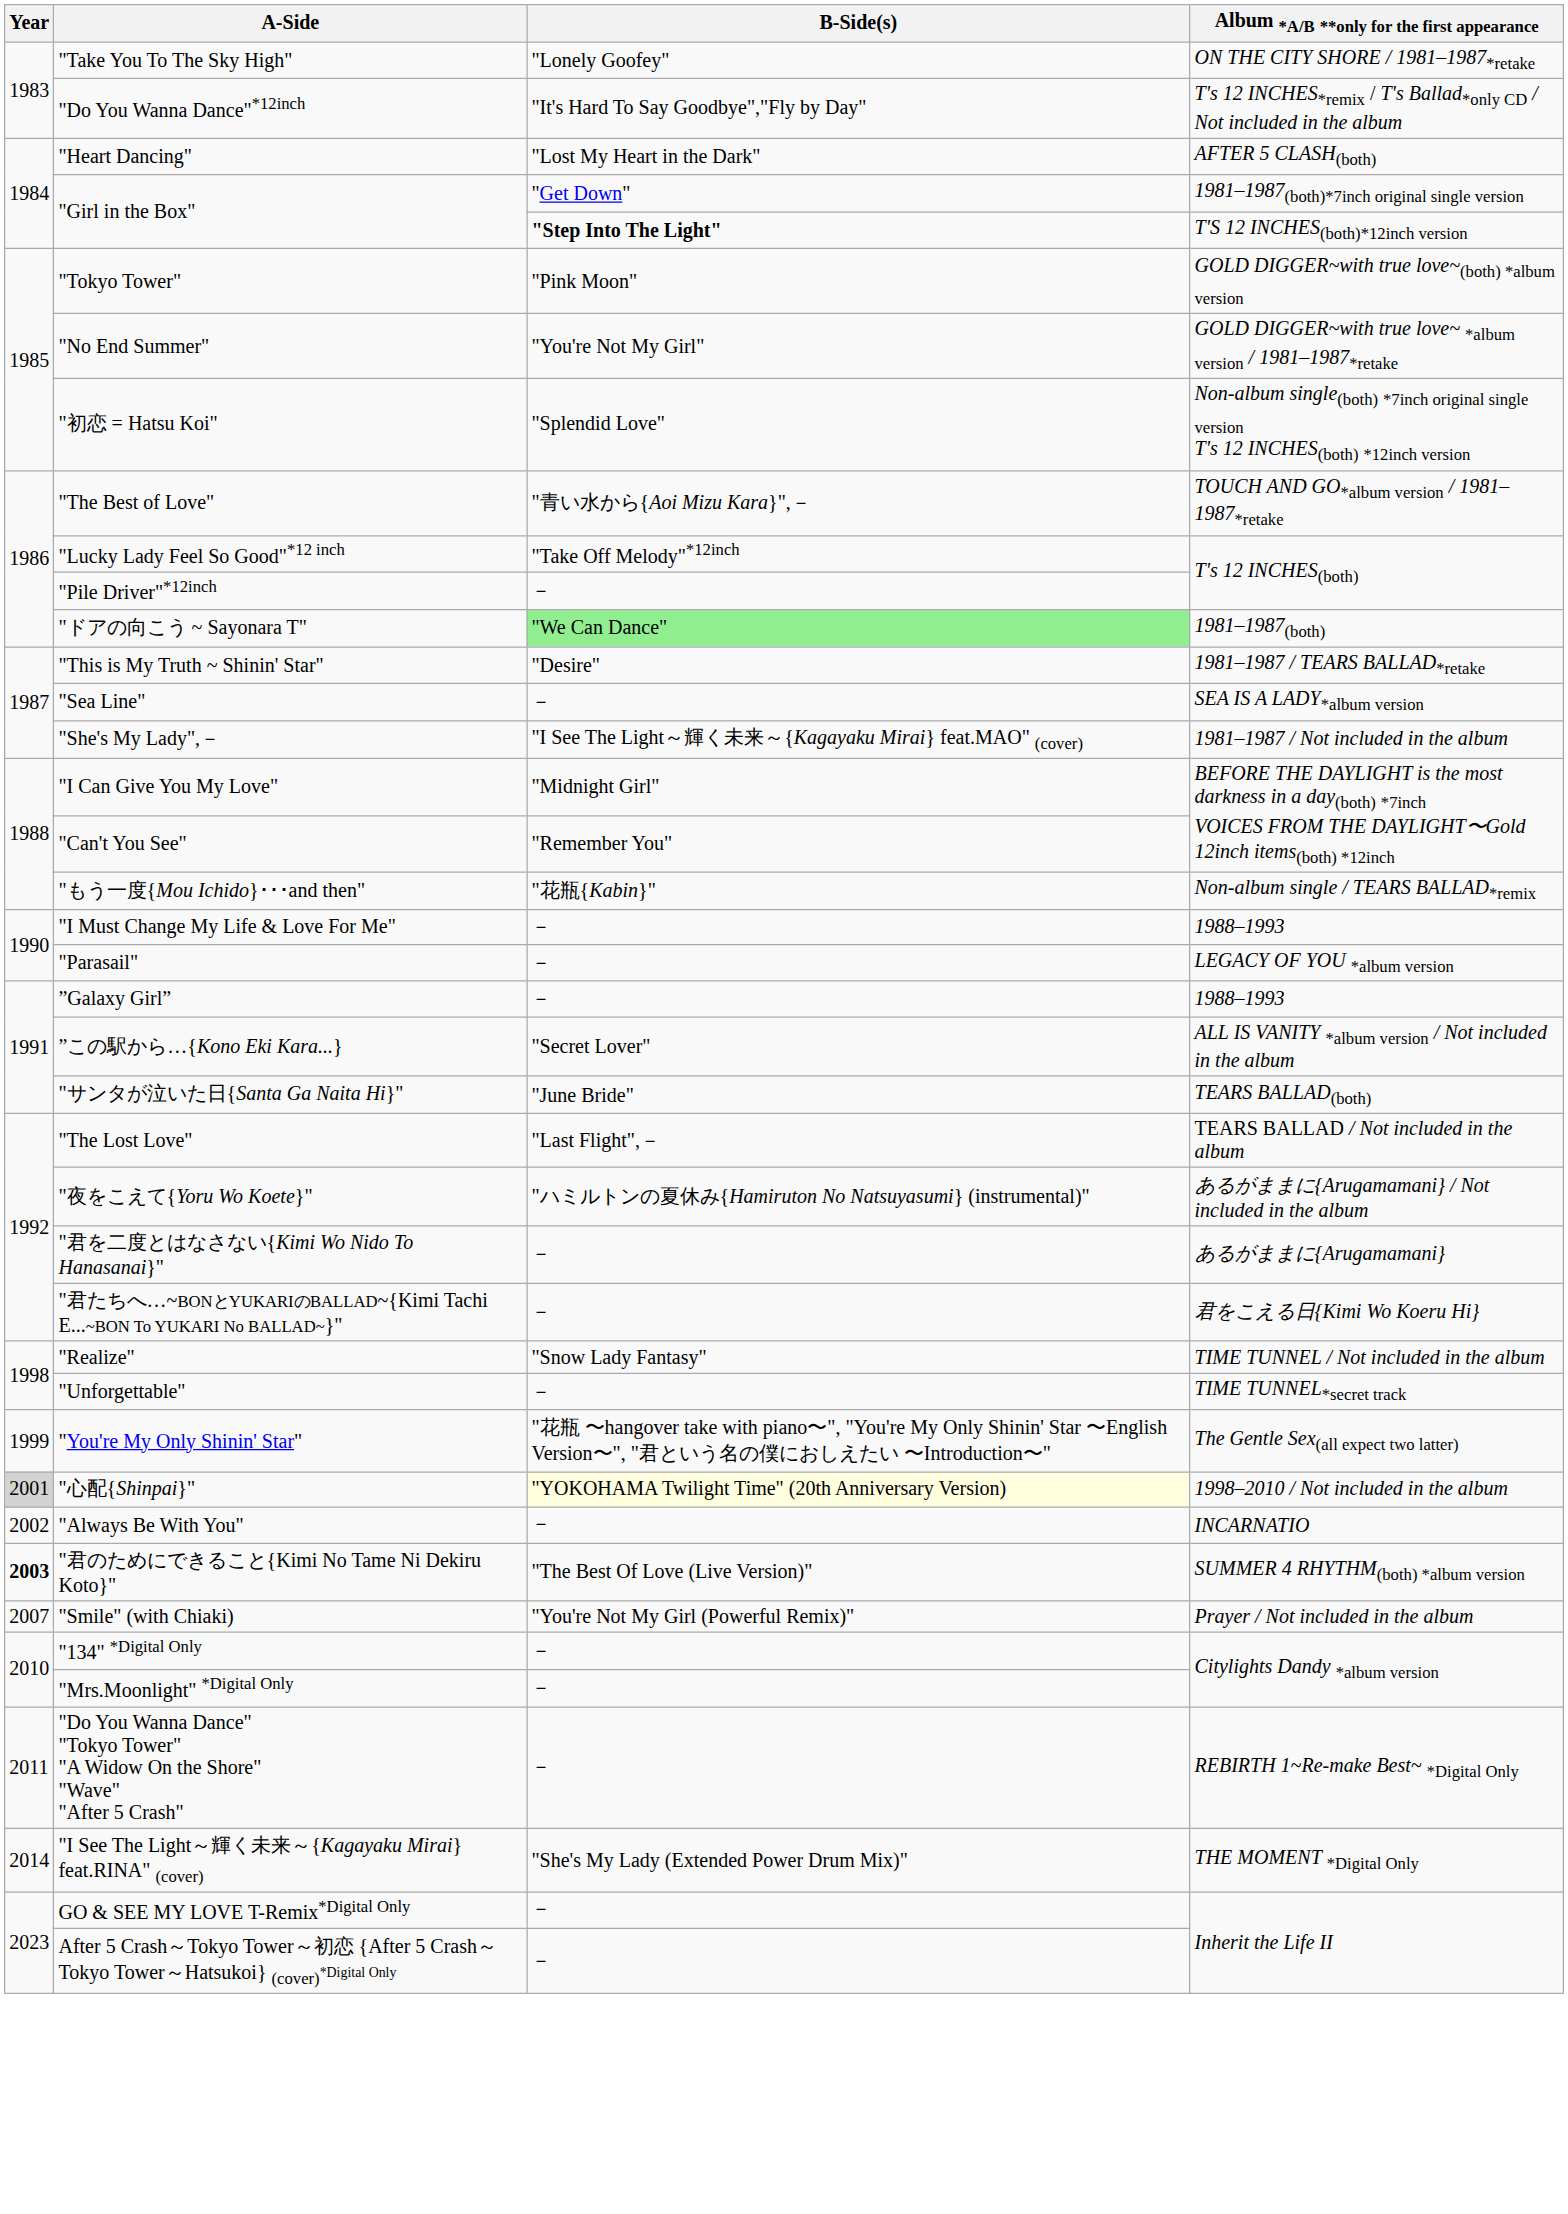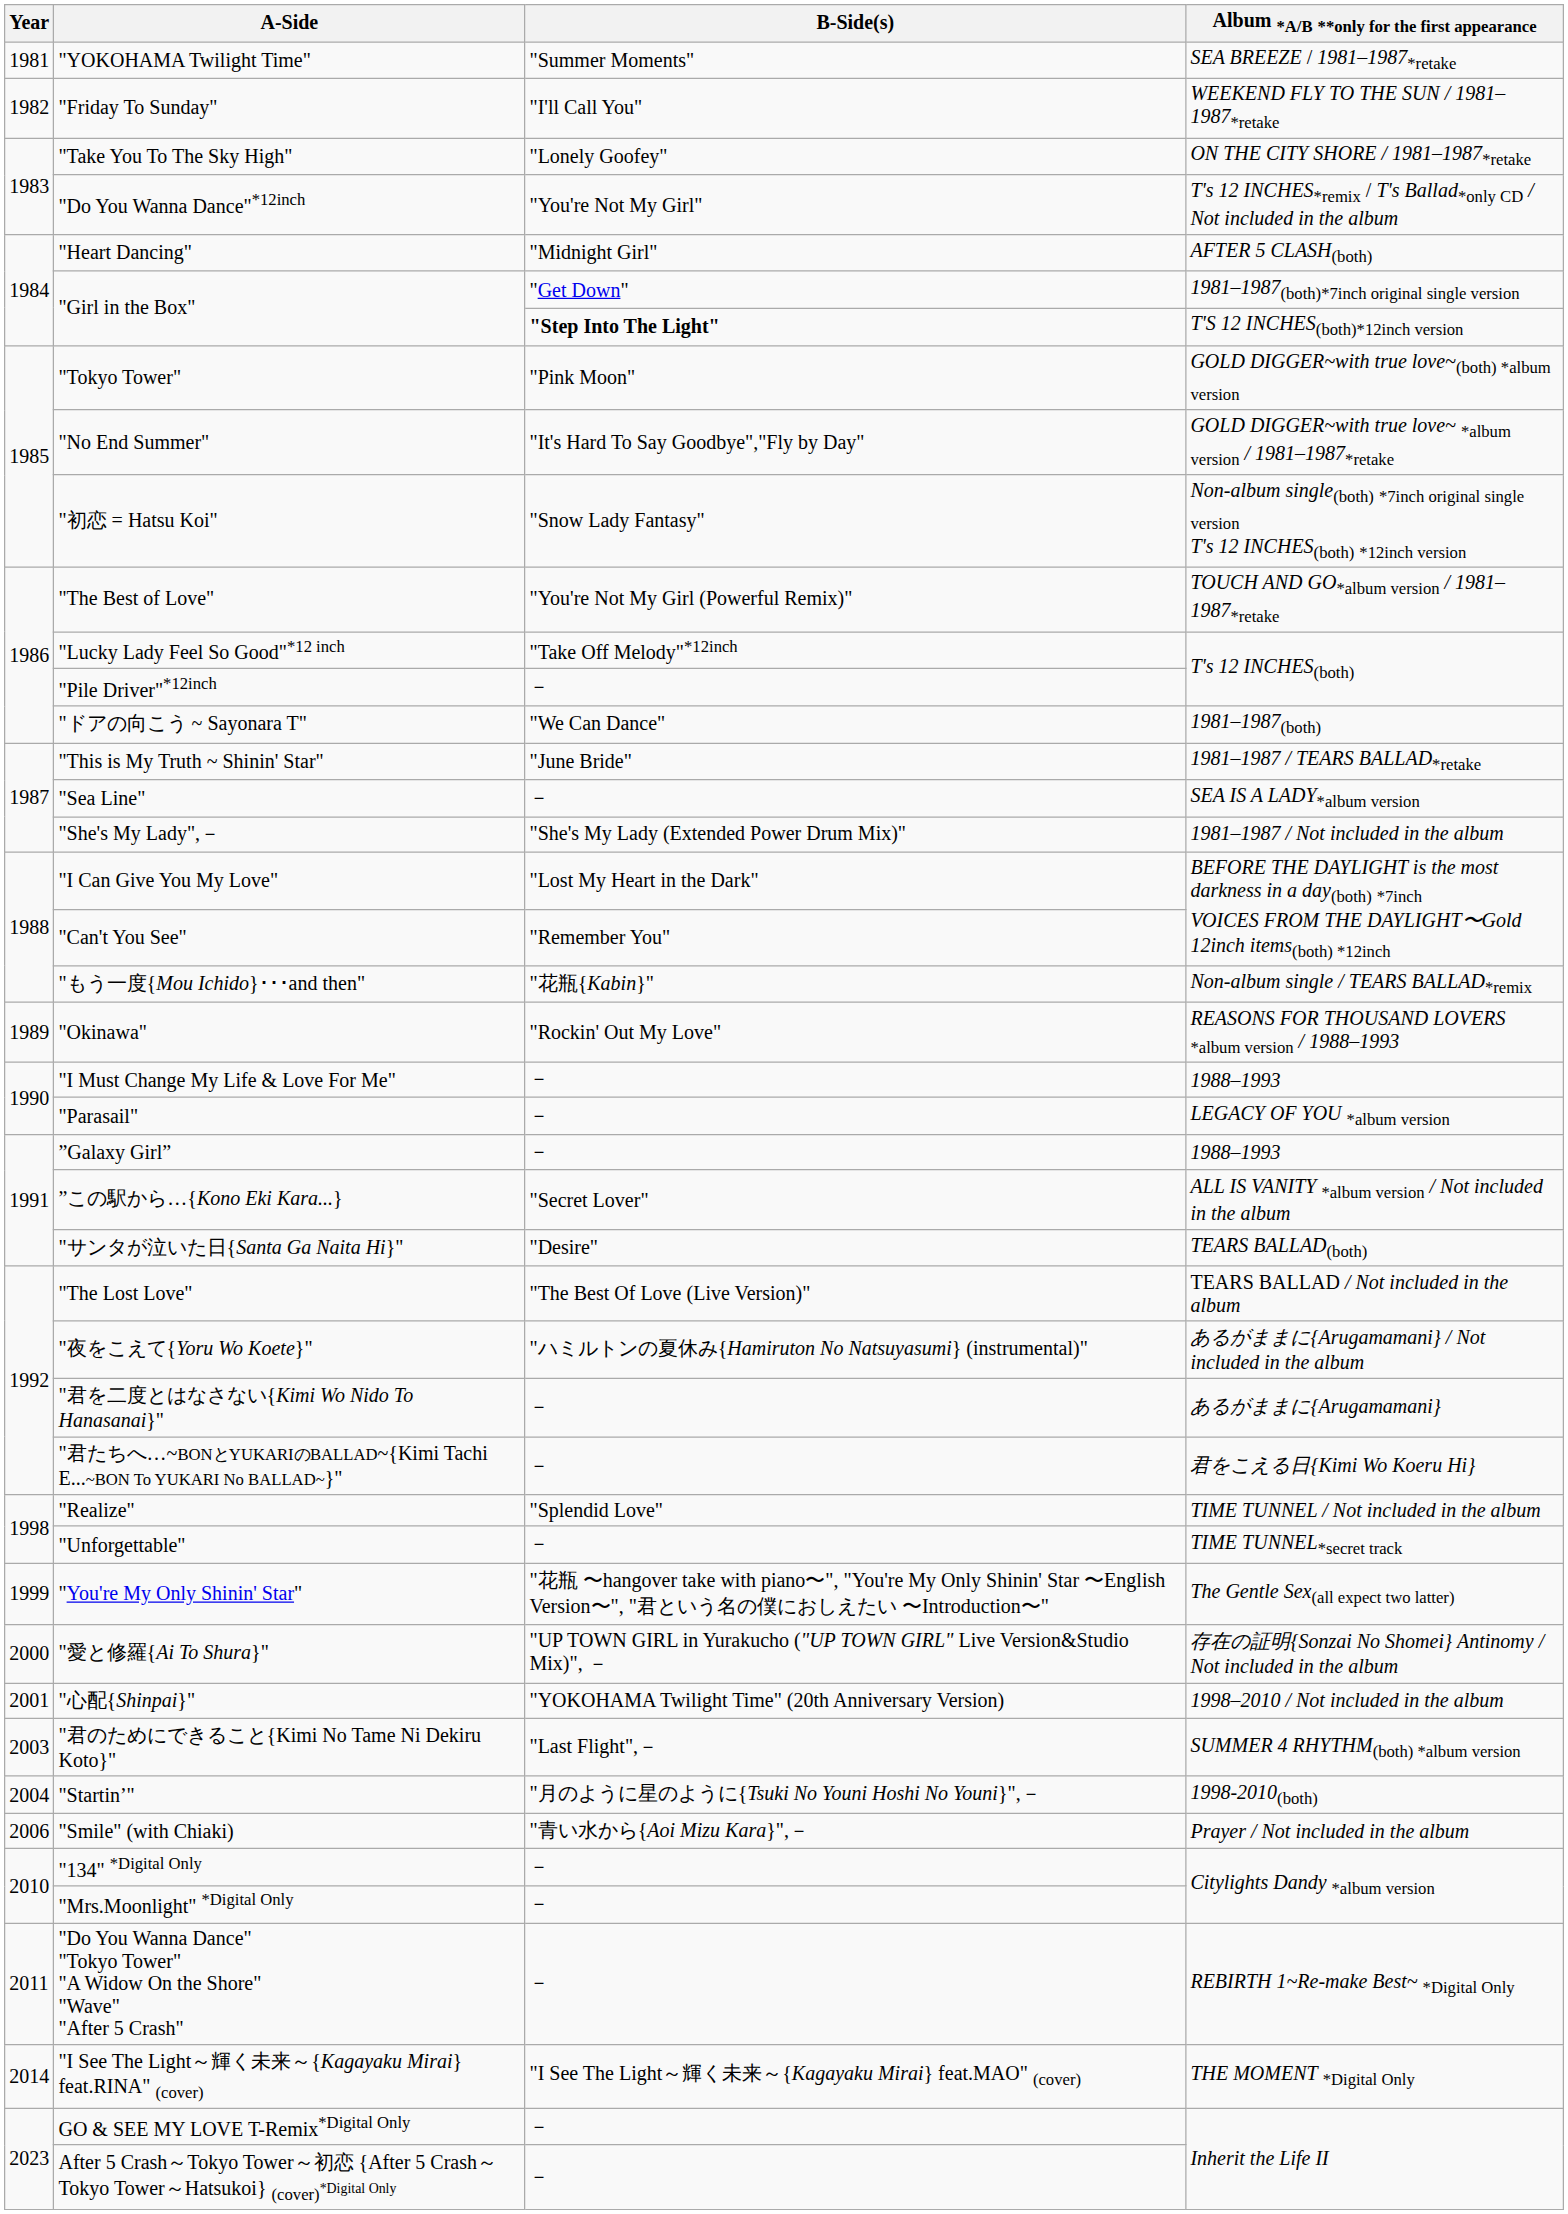+ row: 1981 | "YOKOHAMA Twilight Time" | "Summer Moments" | SEA BREEZE / 1981–1987*retake
+ row: 1982 | "Friday To Sunday" | "I'll Call You" | WEEKEND FLY TO THE SUN / 1981–1987*retake
"Do You Wanna Dance"*12inch | B-Side(s): "It's Hard To Say Goodbye","Fly by Day" -> "You're Not My Girl"
"Heart Dancing" | B-Side(s): "Lost My Heart in the Dark" -> "Midnight Girl"
"No End Summer" | B-Side(s): "You're Not My Girl" -> "It's Hard To Say Goodbye","Fly by Day"
"初恋 = Hatsu Koi" | B-Side(s): "Splendid Love" -> "Snow Lady Fantasy"
"The Best of Love" | B-Side(s): "青い水から{Aoi Mizu Kara}",－ -> "You're Not My Girl (Powerful Remix)"
"ドアの向こう ~ Sayonara T" | B-Side(s): lightgreen background -> no background
"This is My Truth ~ Shinin' Star" | B-Side(s): "Desire" -> "June Bride"
"She's My Lady",－ | B-Side(s): "I See The Light～輝く未来～{Kagayaku Mirai} feat.MAO" (cover) -> "She's My Lady (Extended Power Drum Mix)"
"I Can Give You My Love" | B-Side(s): "Midnight Girl" -> "Lost My Heart in the Dark"
+ row: 1989 | "Okinawa" | "Rockin' Out My Love" | REASONS FOR THOUSAND LOVERS *album version / 1988–1993
"サンタが泣いた日{Santa Ga Naita Hi}" | B-Side(s): "June Bride" -> "Desire"
"The Lost Love" | B-Side(s): "Last Flight",－ -> "The Best Of Love (Live Version)"
"Realize" | B-Side(s): "Snow Lady Fantasy" -> "Splendid Love"
+ row: 2000 | "愛と修羅{Ai To Shura}" | "UP TOWN GIRL in Yurakucho ("UP TOWN GIRL" Live Version&Studio Mix)", － | 存在の証明{Sonzai No Shomei} Antinomy / Not included in the album
"心配{Shinpai}" | Year: lightgrey background -> no background
"心配{Shinpai}" | B-Side(s): lightyellow background -> no background
- row: 2002 | "Always Be With You" | － | INCARNATIO
"君のためにできること{Kimi No Tame Ni Dekiru Koto}" | Year: bold -> normal
"君のためにできること{Kimi No Tame Ni Dekiru Koto}" | B-Side(s): "The Best Of Love (Live Version)" -> "Last Flight",－
+ row: 2004 | "Startin’" | "月のように星のように{Tsuki No Youni Hoshi No Youni}",－ | 1998-2010(both)
"Smile" (with Chiaki) | Year: 2007 -> 2006
"Smile" (with Chiaki) | B-Side(s): "You're Not My Girl (Powerful Remix)" -> "青い水から{Aoi Mizu Kara}",－
"I See The Light～輝く未来～{Kagayaku Mirai} feat.RINA" (cover) | B-Side(s): "She's My Lady (Extended Power Drum Mix)" -> "I See The Light～輝く未来～{Kagayaku Mirai} feat.MAO" (cover)
